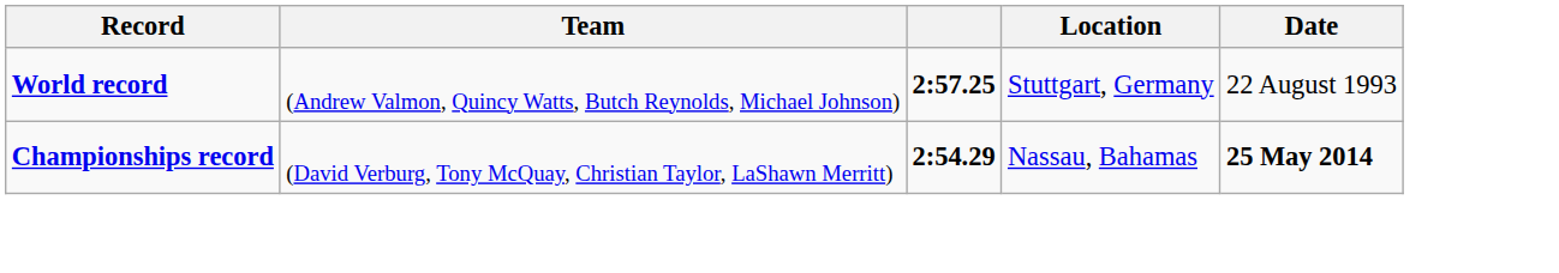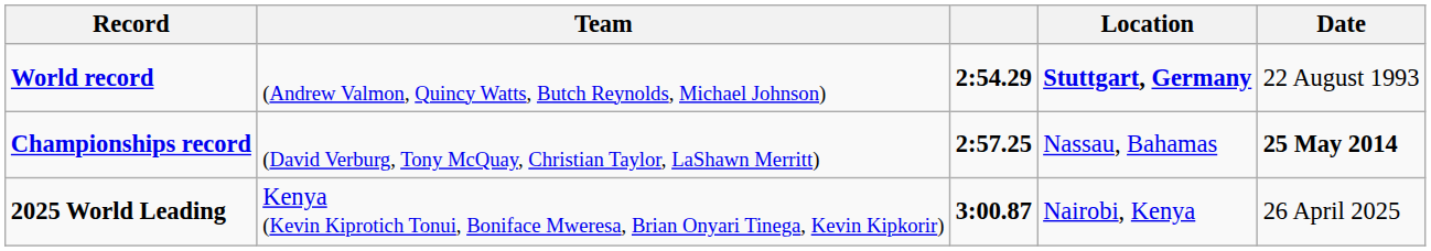World record | column 3: 2:57.25 -> 2:54.29
World record | Location: normal -> bold
Championships record | column 3: 2:54.29 -> 2:57.25
+ row: 2025 World Leading | Kenya (Kevin Kiprotich Tonui, Boniface Mweresa, Brian Onyari Tinega, Kevin Kipkorir) | 3:00.87 | Nairobi, Kenya | 26 April 2025
